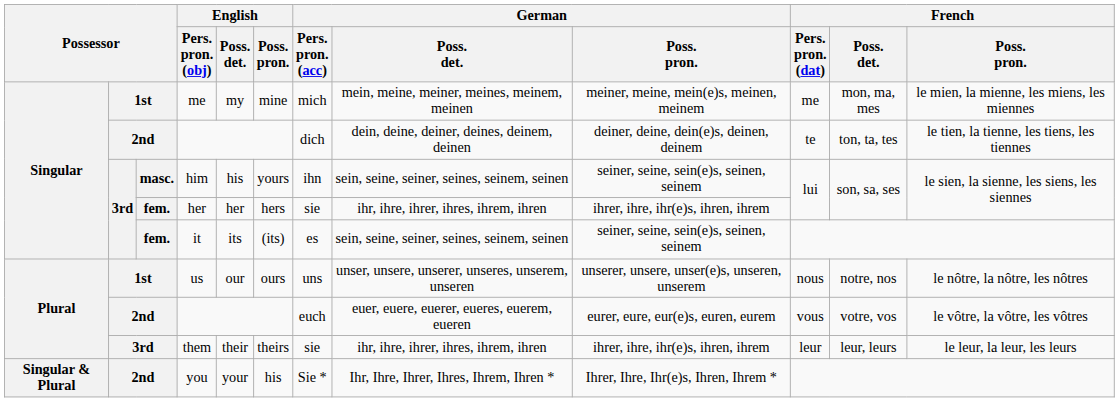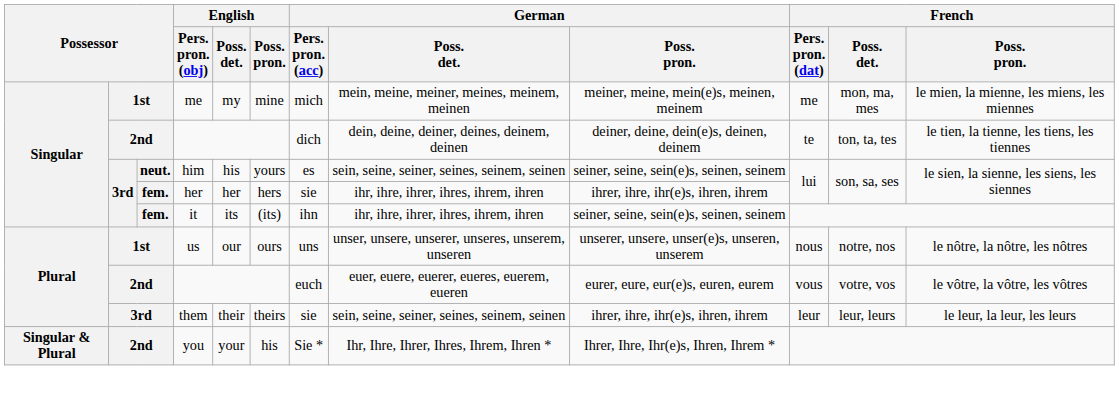him | column 3: masc. -> neut.
him | German / Pers. pron. (acc): ihn -> es
it | German / Pers. pron. (acc): es -> ihn
it | German / Poss. det.: sein, seine, seiner, seines, seinem, seinen -> ihr, ihre, ihrer, ihres, ihrem, ihren
them | German / Poss. det.: ihr, ihre, ihrer, ihres, ihrem, ihren -> sein, seine, seiner, seines, seinem, seinen
